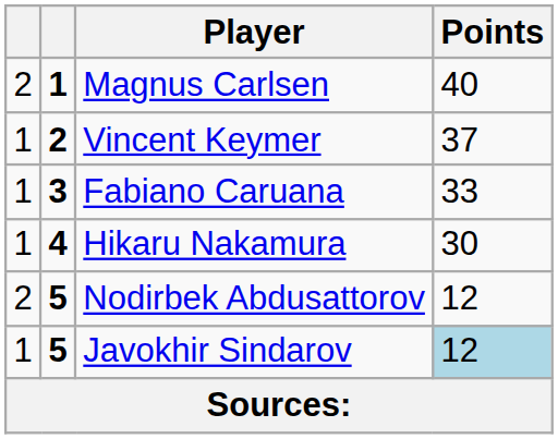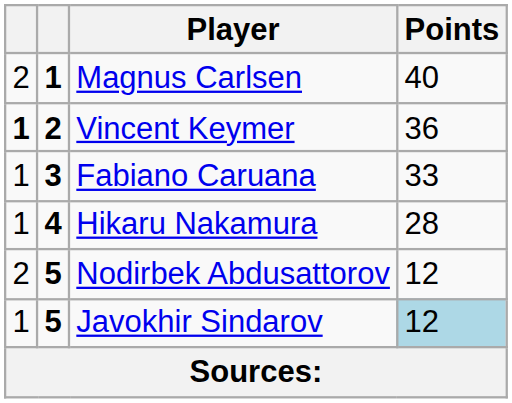Vincent Keymer | column 1: normal -> bold
Vincent Keymer | Points: 37 -> 36
Hikaru Nakamura | Points: 30 -> 28
